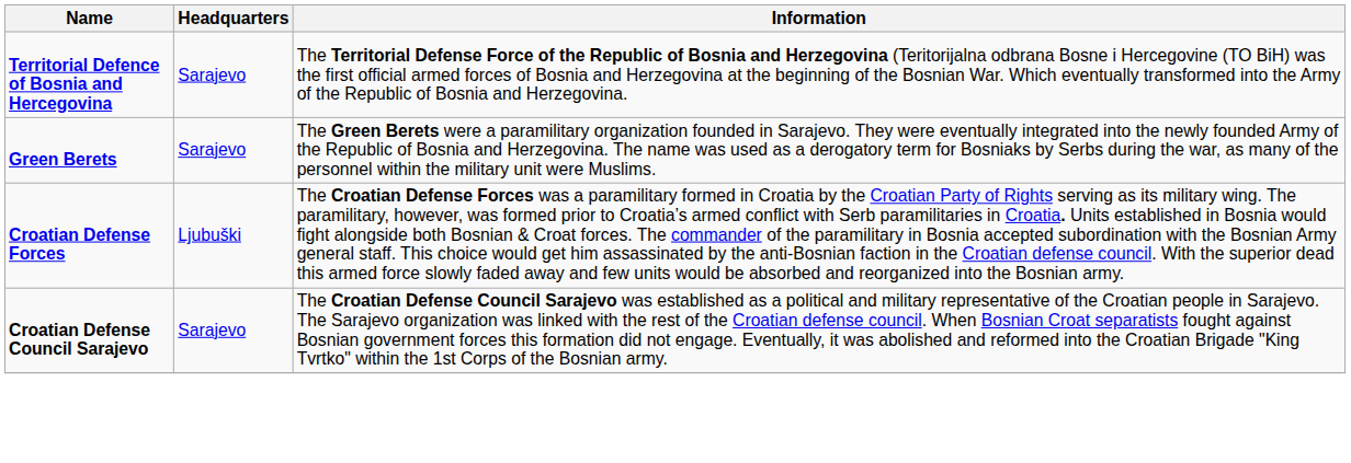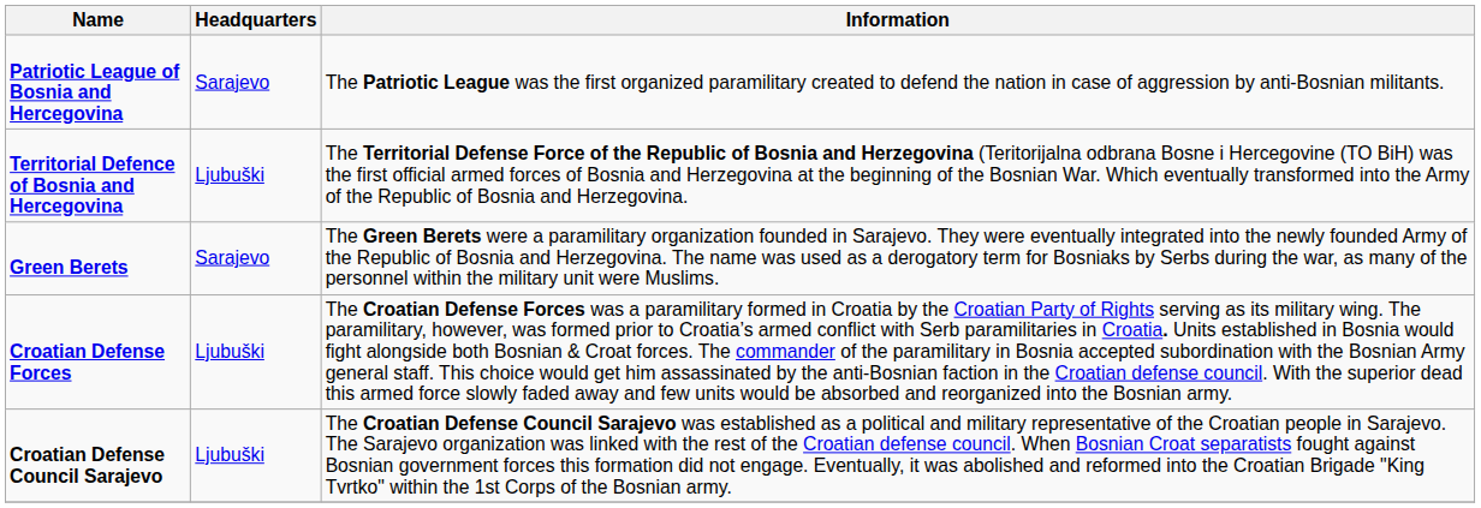+ row: Patriotic League of Bosnia and Hercegovina | Sarajevo | The Patriotic League was the first organized paramilitary created to defend the nation in case of aggression by anti-Bosnian militants.
Territorial Defence of Bosnia and Hercegovina | Headquarters: Sarajevo -> Ljubuški
Croatian Defense Council Sarajevo | Headquarters: Sarajevo -> Ljubuški
